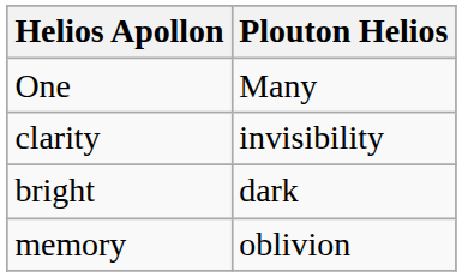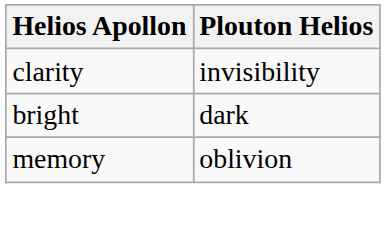- row: One | Many
